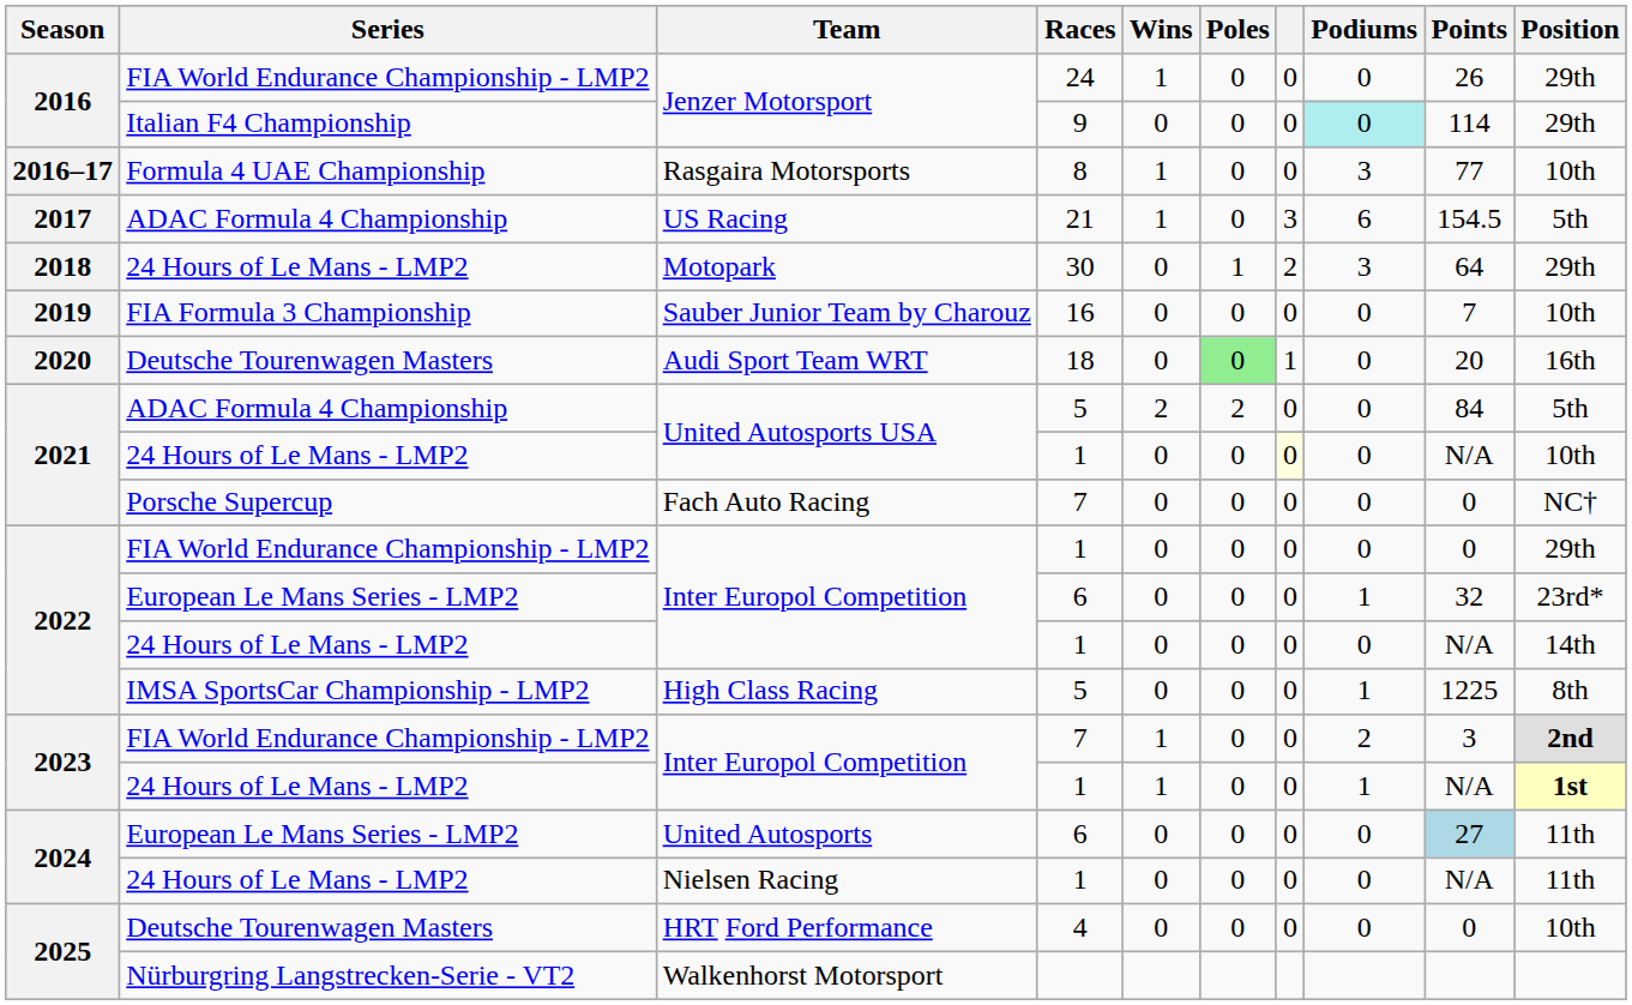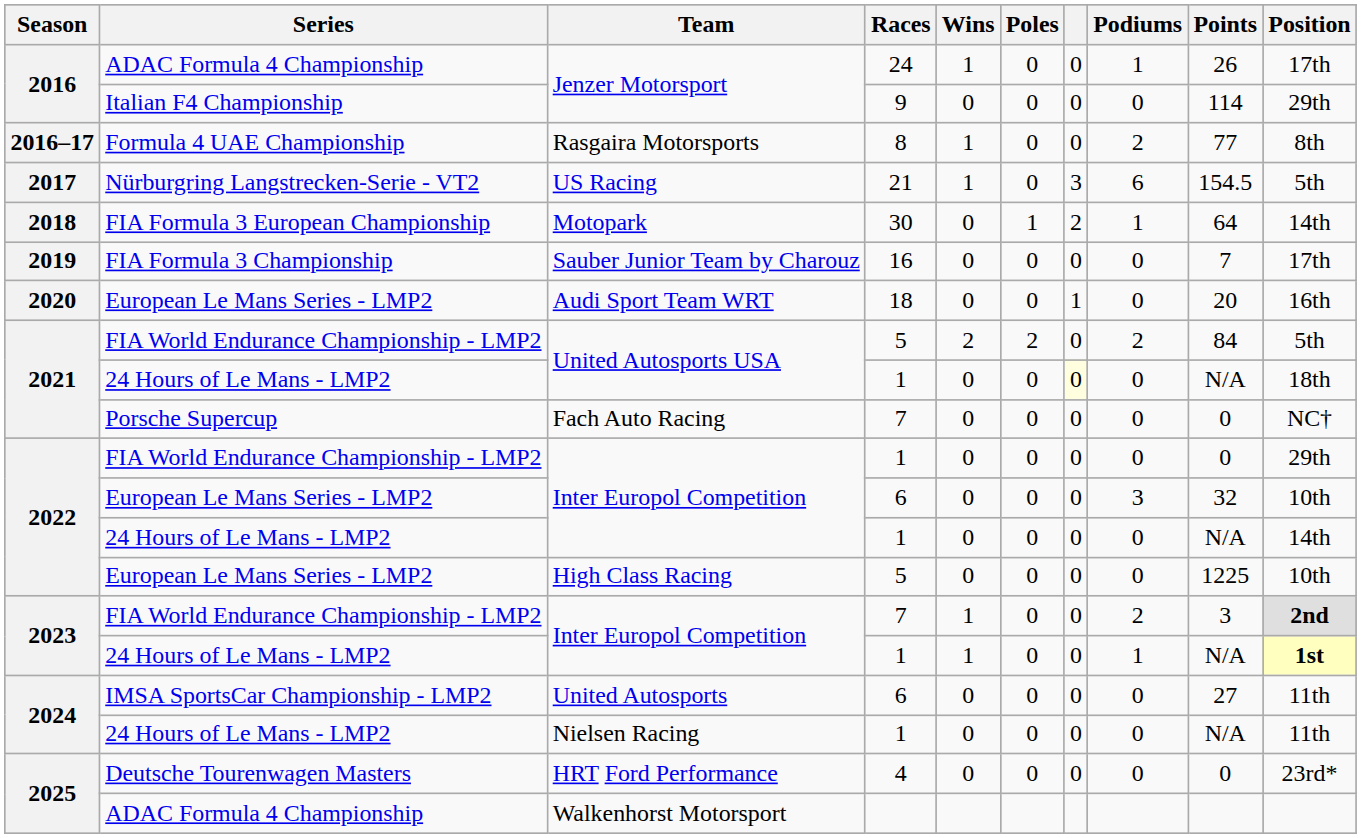Jenzer Motorsport / 24 | Series: FIA World Endurance Championship - LMP2 -> ADAC Formula 4 Championship
Jenzer Motorsport / 24 | Podiums: 0 -> 1
Jenzer Motorsport / 24 | Position: 29th -> 17th
Jenzer Motorsport / 9 | Podiums: paleturquoise background -> no background
Rasgaira Motorsports | Podiums: 3 -> 2
Rasgaira Motorsports | Position: 10th -> 8th
US Racing | Series: ADAC Formula 4 Championship -> Nürburgring Langstrecken-Serie - VT2
Motopark | Series: 24 Hours of Le Mans - LMP2 -> FIA Formula 3 European Championship
Motopark | Podiums: 3 -> 1
Motopark | Position: 29th -> 14th
Sauber Junior Team by Charouz | Position: 10th -> 17th
Audi Sport Team WRT | Series: Deutsche Tourenwagen Masters -> European Le Mans Series - LMP2
Audi Sport Team WRT | Poles: lightgreen background -> no background
United Autosports USA / 5 | Series: ADAC Formula 4 Championship -> FIA World Endurance Championship - LMP2
United Autosports USA / 5 | Podiums: 0 -> 2
United Autosports USA / 1 | Position: 10th -> 18th
Inter Europol Competition / 6 | Podiums: 1 -> 3
Inter Europol Competition / 6 | Position: 23rd* -> 10th
High Class Racing | Series: IMSA SportsCar Championship - LMP2 -> European Le Mans Series - LMP2
High Class Racing | Podiums: 1 -> 0
High Class Racing | Position: 8th -> 10th
United Autosports | Series: European Le Mans Series - LMP2 -> IMSA SportsCar Championship - LMP2
United Autosports | Points: lightblue background -> no background
HRT Ford Performance | Position: 10th -> 23rd*
Walkenhorst Motorsport | Series: Nürburgring Langstrecken-Serie - VT2 -> ADAC Formula 4 Championship
